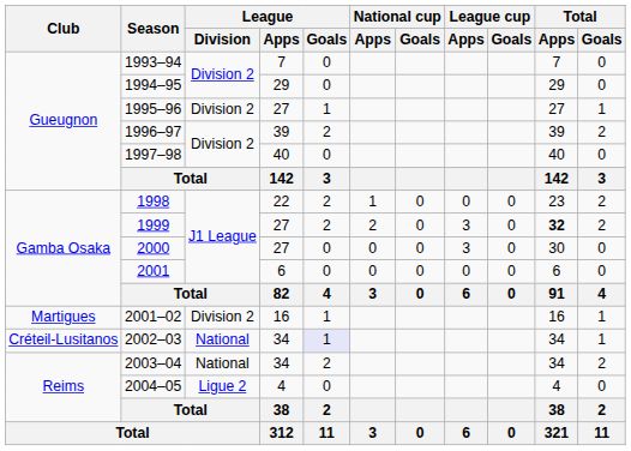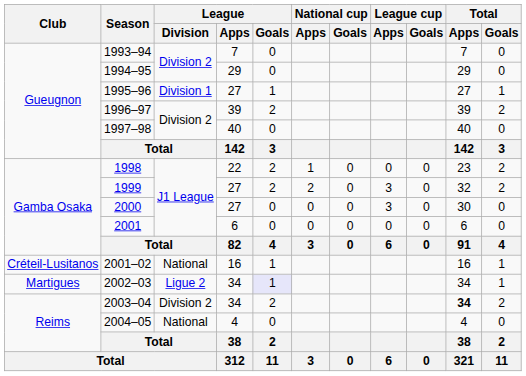1995–96 | League / Division: Division 2 -> Division 1
1999 | Total / Apps: bold -> normal
2001–02 | Club: Martigues -> Créteil-Lusitanos
2001–02 | League / Division: Division 2 -> National
2002–03 | Club: Créteil-Lusitanos -> Martigues
2002–03 | League / Division: National -> Ligue 2
2003–04 | League / Division: National -> Division 2
2003–04 | Total / Apps: normal -> bold
2004–05 | League / Division: Ligue 2 -> National
